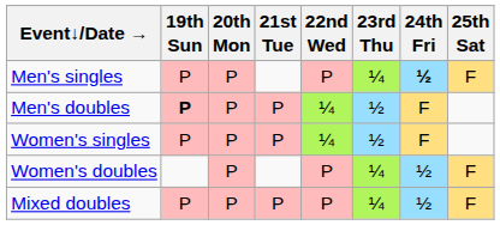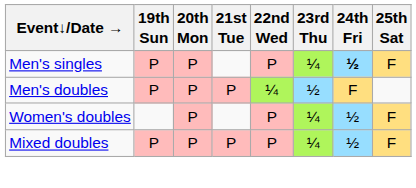Men's doubles | 19th Sun: bold -> normal
- row: Women's singles | P | P | P | ¼ | ½ | F
